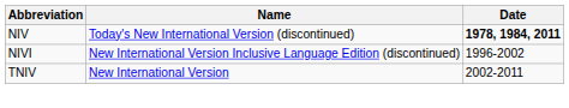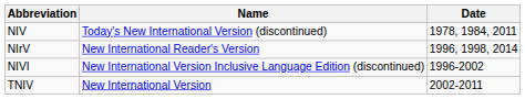NIV | Date: bold -> normal
+ row: NIrV | New International Reader's Version | 1996, 1998, 2014
